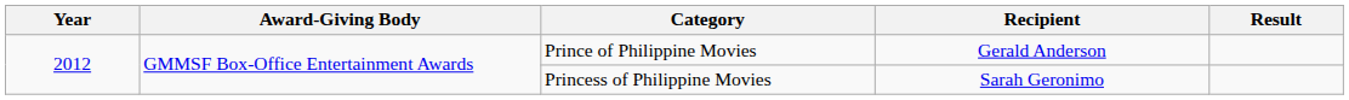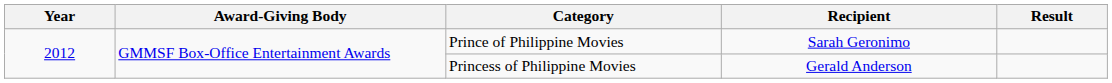Prince of Philippine Movies | Recipient: Gerald Anderson -> Sarah Geronimo
Princess of Philippine Movies | Recipient: Sarah Geronimo -> Gerald Anderson
